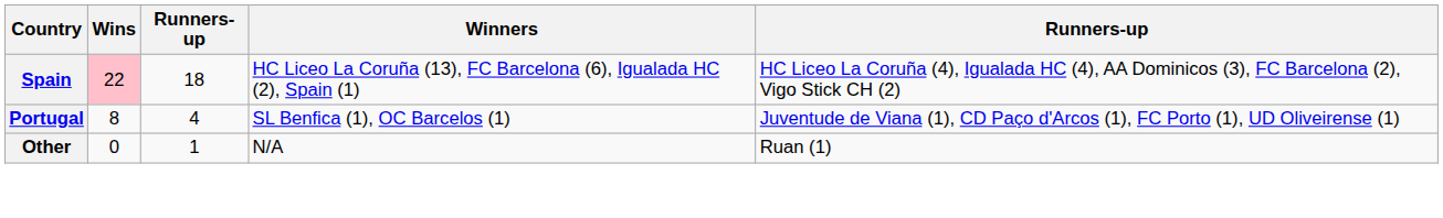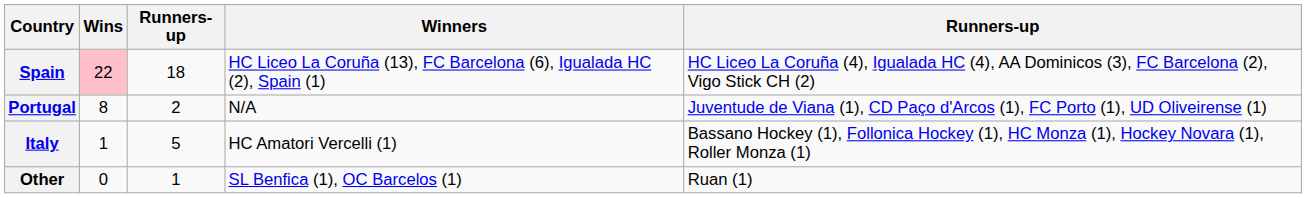Portugal | column 3: 4 -> 2
Portugal | Winners: SL Benfica (1), OC Barcelos (1) -> N/A
+ row: Italy | 1 | 5 | HC Amatori Vercelli (1) | Bassano Hockey (1), Follonica Hockey (1), HC Monza (1), Hockey Novara (1), Roller Monza (1)
Other | Winners: N/A -> SL Benfica (1), OC Barcelos (1)
